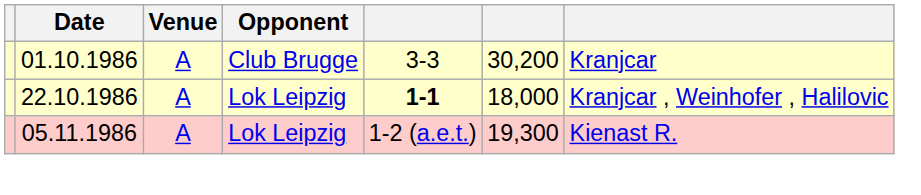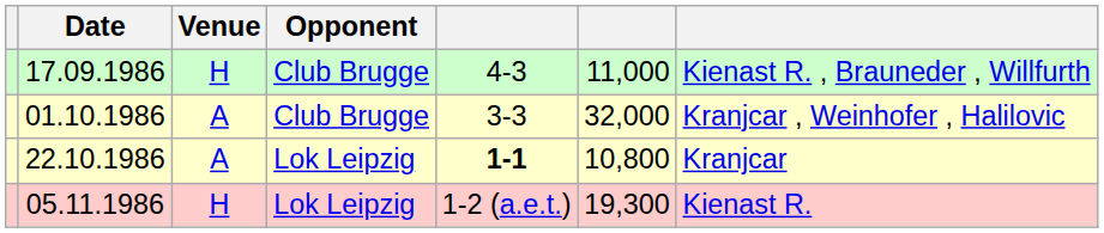+ row: 17.09.1986 | H | Club Brugge | 4-3 | 11,000 | Kienast R. , Brauneder , Willfurth
01.10.1986 | column 6: 30,200 -> 32,000
01.10.1986 | column 7: Kranjcar -> Kranjcar , Weinhofer , Halilovic
22.10.1986 | column 6: 18,000 -> 10,800
22.10.1986 | column 7: Kranjcar , Weinhofer , Halilovic -> Kranjcar
05.11.1986 | Venue: A -> H
